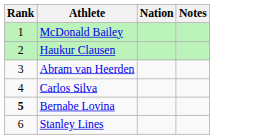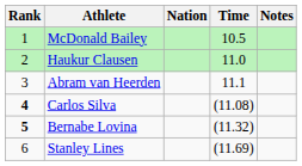+ column: Time | 10.5 | 11.0 | 11.1 | (11.08) | (11.32) | (11.69)
Carlos Silva | Rank: normal -> bold
